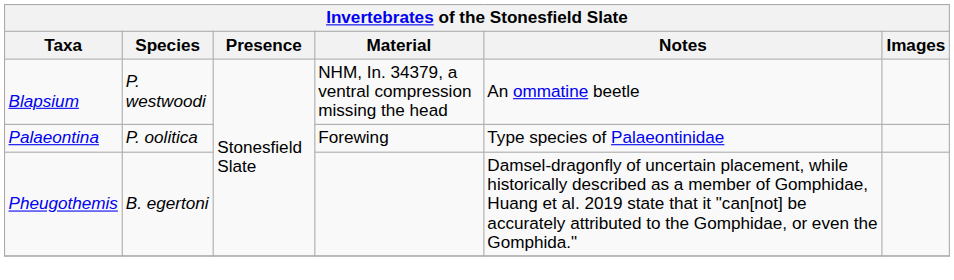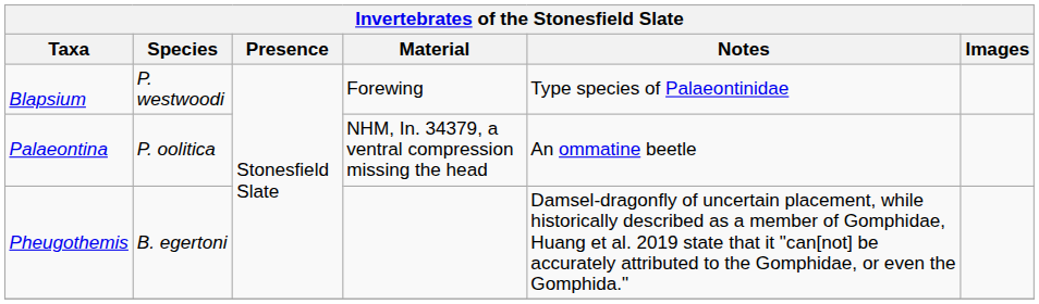Blapsium | Material: NHM, In. 34379, a ventral compression missing the head -> Forewing
Blapsium | Notes: An ommatine beetle -> Type species of Palaeontinidae
Palaeontina | Material: Forewing -> NHM, In. 34379, a ventral compression missing the head
Palaeontina | Notes: Type species of Palaeontinidae -> An ommatine beetle
